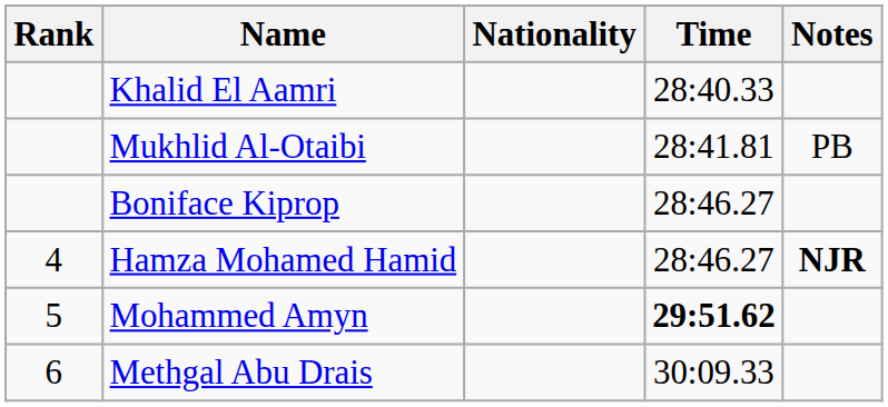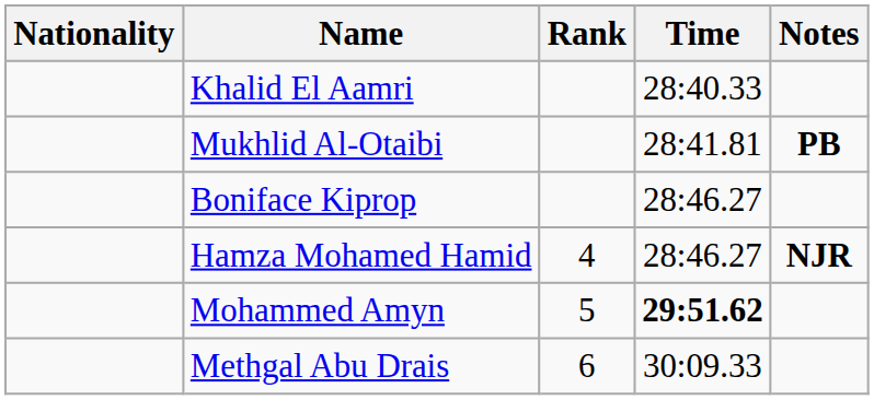columns swapped: Rank <-> Nationality
Mukhlid Al-Otaibi | Notes: normal -> bold
